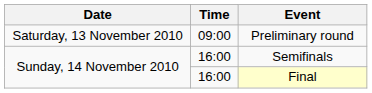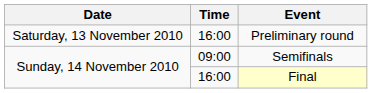Preliminary round | Time: 09:00 -> 16:00
Semifinals | Time: 16:00 -> 09:00
